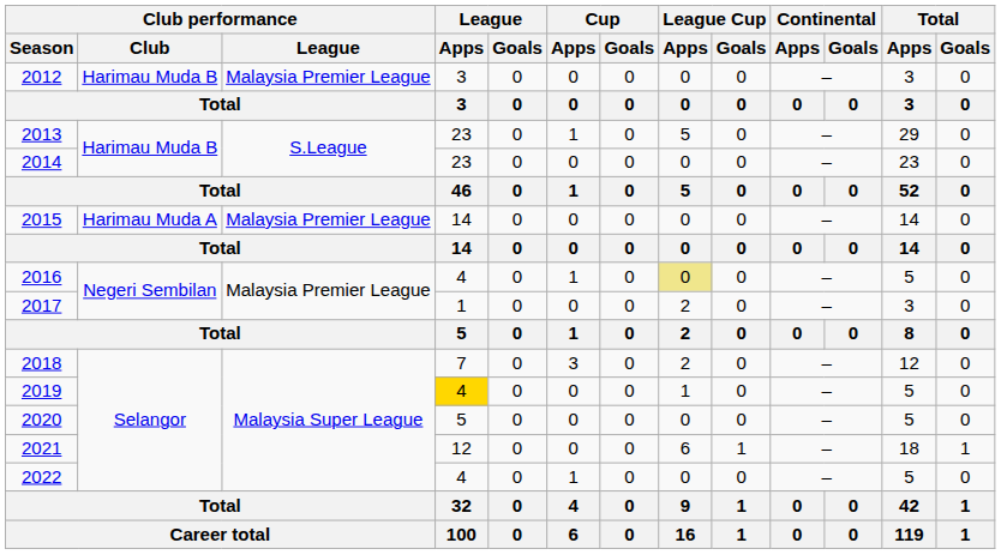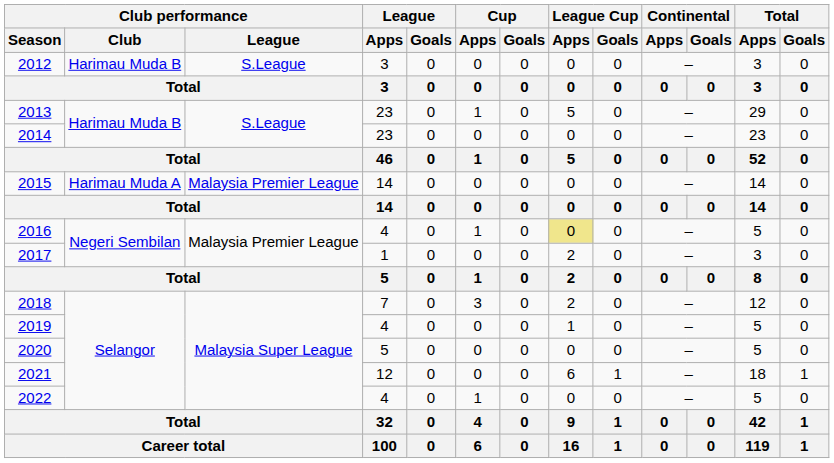2012 | Club performance / League: Malaysia Premier League -> S.League
2019 | League / Apps: gold background -> no background
